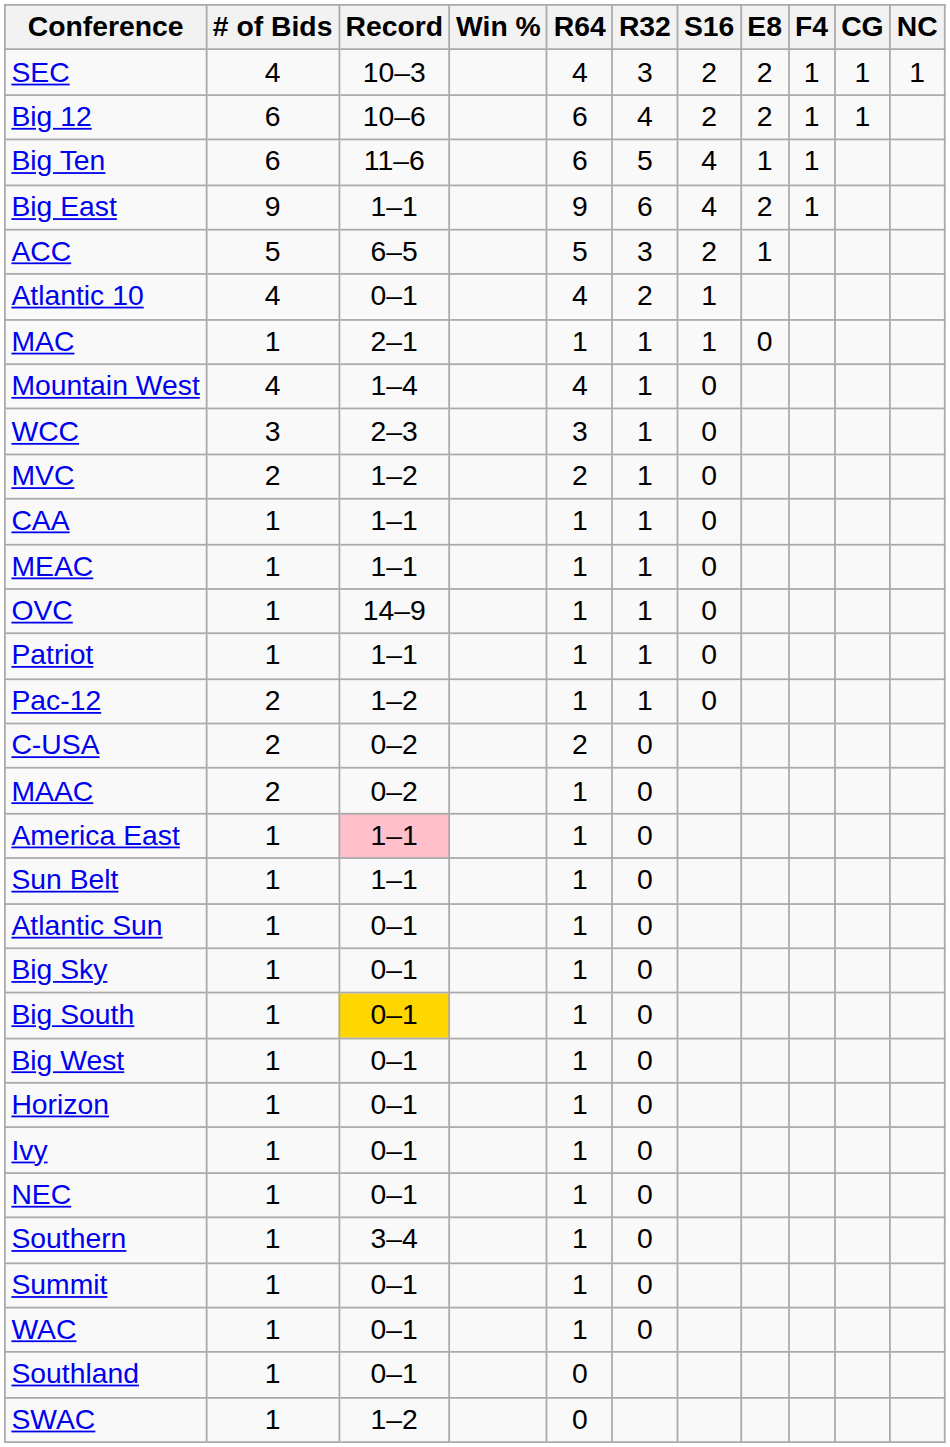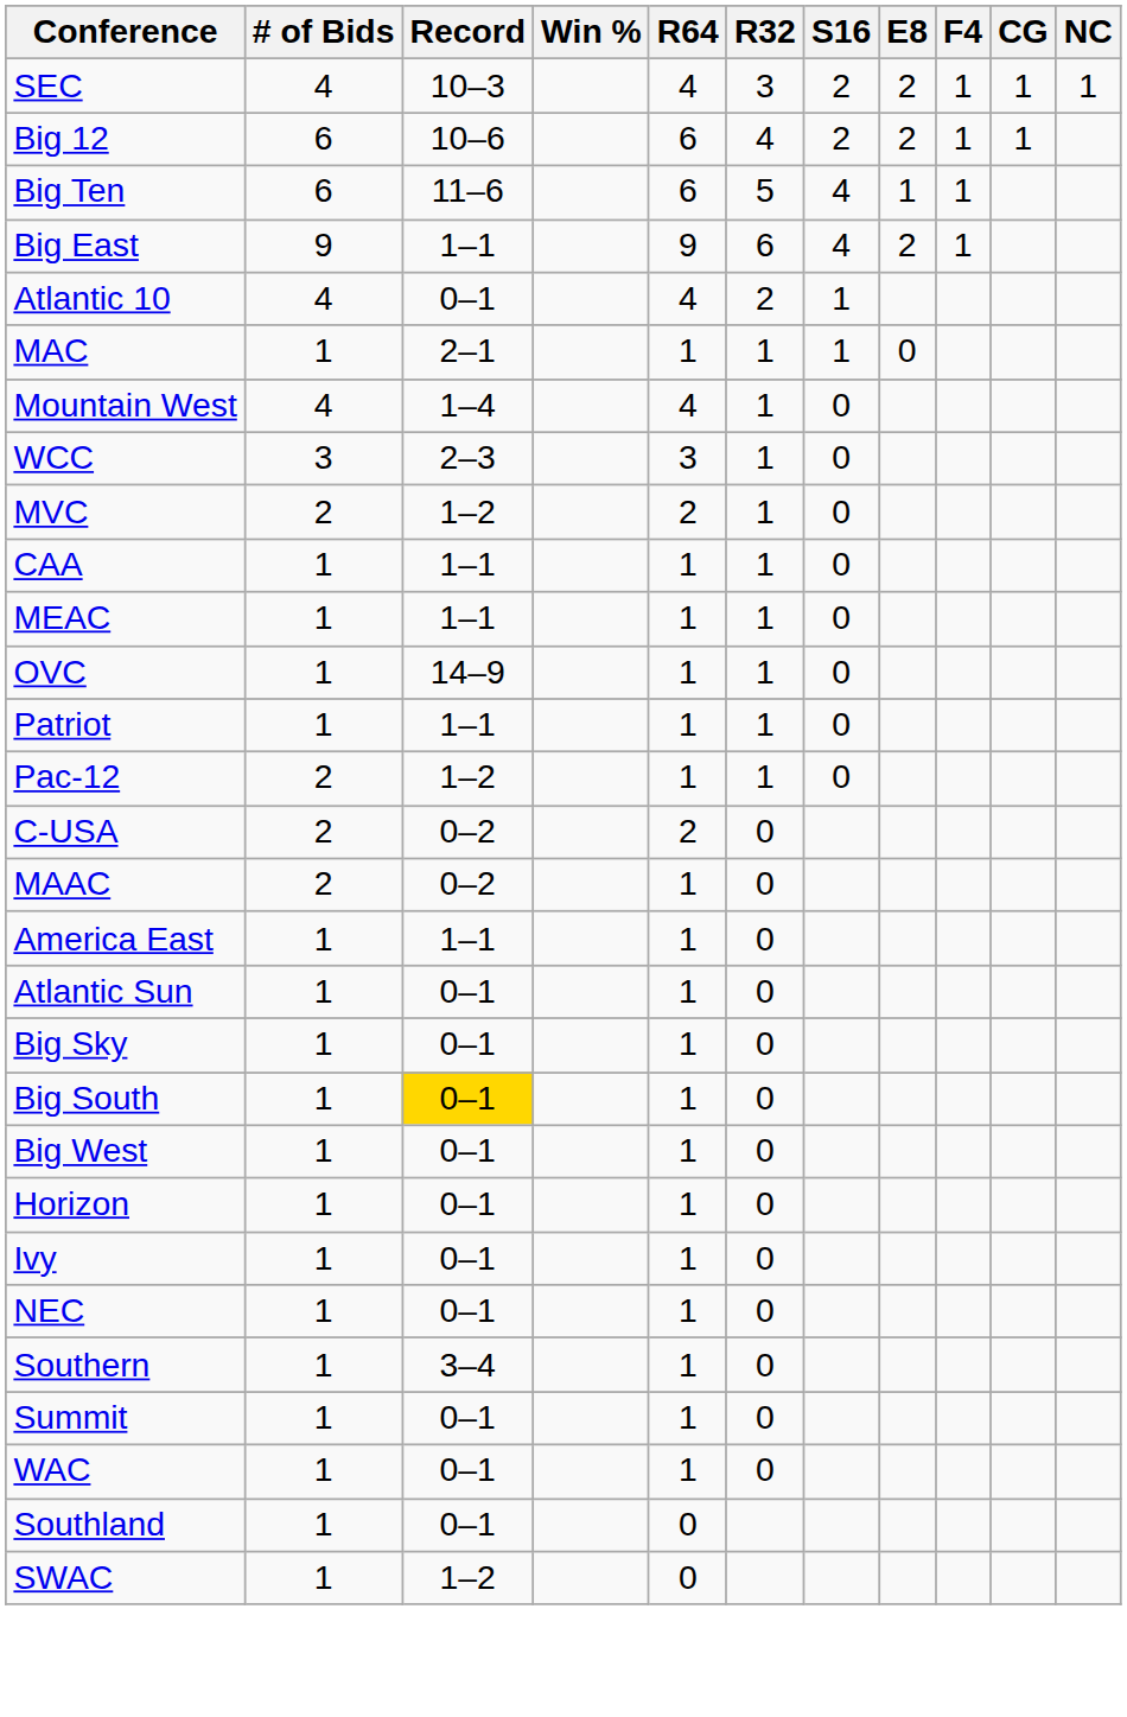- row: ACC | 5 | 6–5 | 5 | 3 | 2 | 1
America East | Record: pink background -> no background
- row: Sun Belt | 1 | 1–1 | 1 | 0
